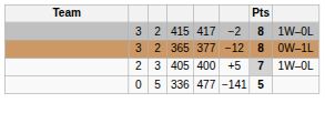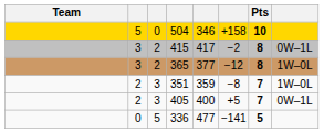+ row: 5 | 0 | 504 | 346 | +158 | 10
415 | column 8: 1W–0L -> 0W–1L
365 | column 8: 0W–1L -> 1W–0L
+ row: 2 | 3 | 351 | 359 | −8 | 7 | 1W–0L
405 | Pts: lightgrey background -> no background
405 | column 8: 1W–0L -> 0W–1L
